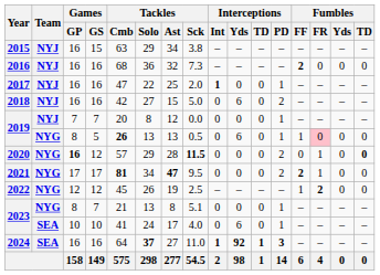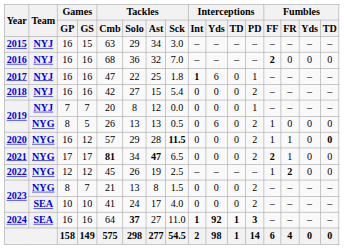2015 | Tackles / Sck: 3.8 -> 3.0
2016 | Tackles / Sck: 7.3 -> 7.0
2017 | Tackles / Sck: 2.0 -> 1.8
2017 | Interceptions / Yds: 0 -> 6
2018 | Tackles / Sck: 5.0 -> 5.4
2018 | Interceptions / Yds: 6 -> 0
2019 / 5 | Tackles / Cmb: bold -> normal
2019 / 5 | Interceptions / PD: 1 -> 2
2019 / 5 | Fumbles / FR: pink background -> no background
2020 | Games / GP: bold -> normal
2020 | Fumbles / FF: 0 -> 1
2021 | Tackles / Sck: 9.5 -> 6.5
2023 / 7 | Tackles / Sck: 5.1 -> 1.5
2023 / 7 | Interceptions / PD: 1 -> 2
2023 / 10 | Interceptions / Yds: 6 -> 0
2023 / 10 | Interceptions / PD: 1 -> 2
